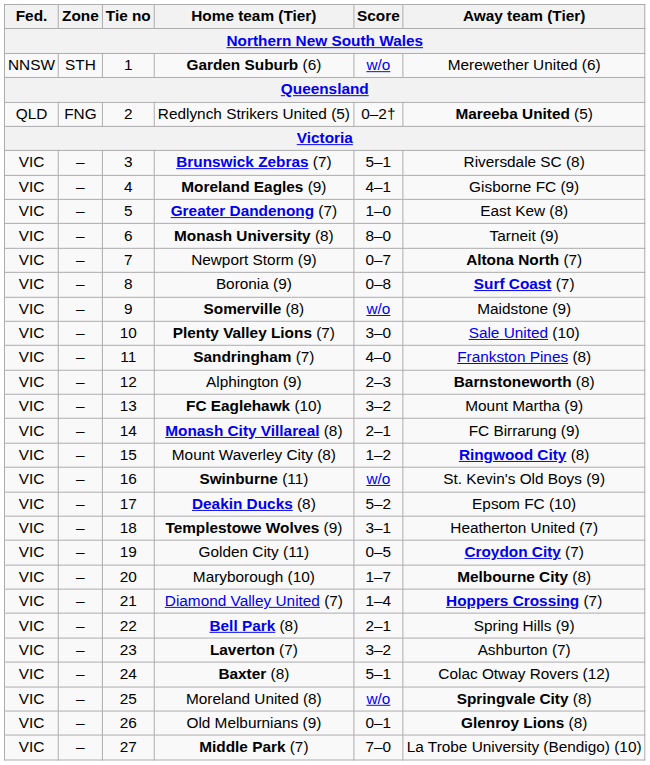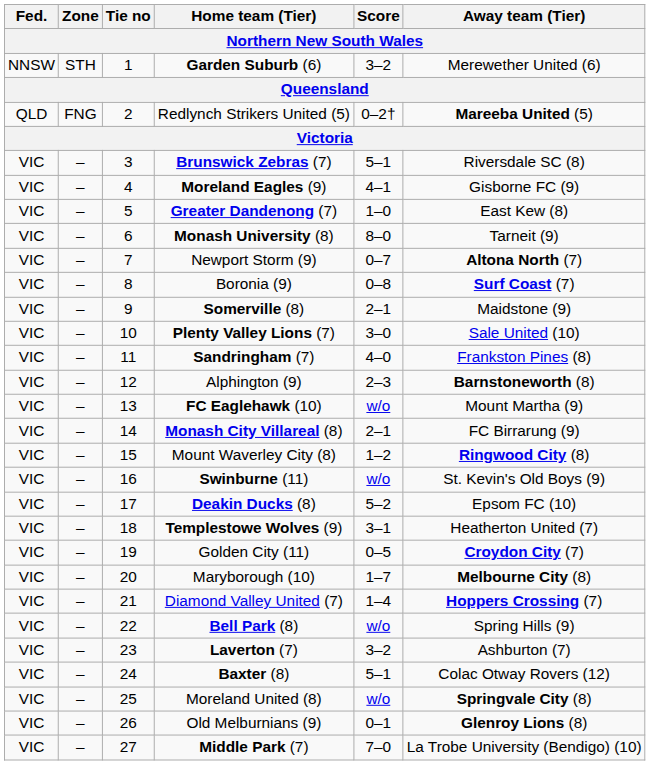Garden Suburb (6) | Score: w/o -> 3–2
Somerville (8) | Score: w/o -> 2–1
FC Eaglehawk (10) | Score: 3–2 -> w/o
Bell Park (8) | Score: 2–1 -> w/o
